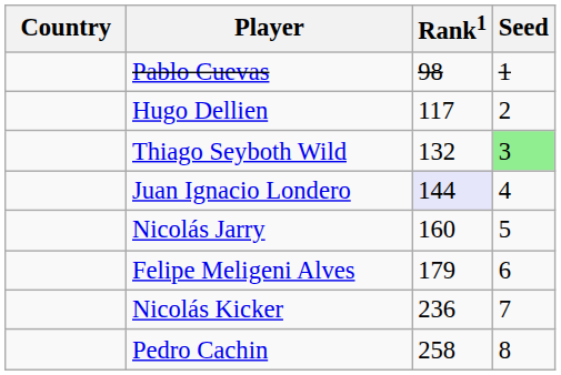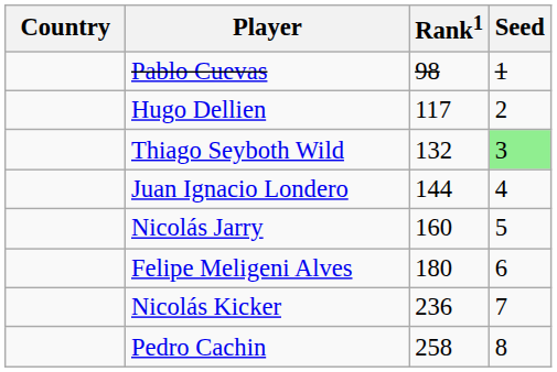Juan Ignacio Londero | Rank1: lavender background -> no background
Felipe Meligeni Alves | Rank1: 179 -> 180
